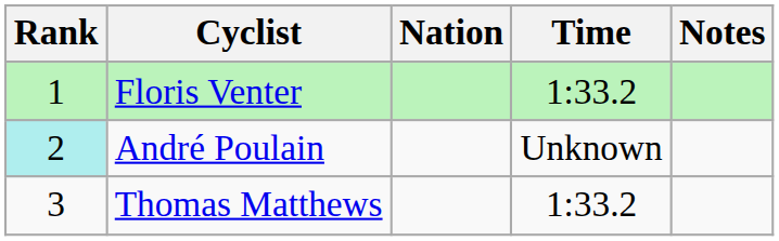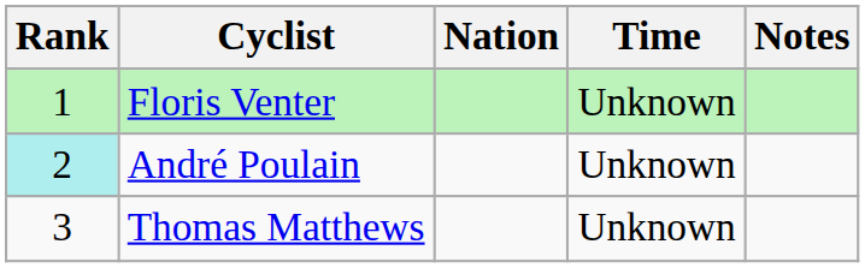Floris Venter | Time: 1:33.2 -> Unknown
Thomas Matthews | Time: 1:33.2 -> Unknown
